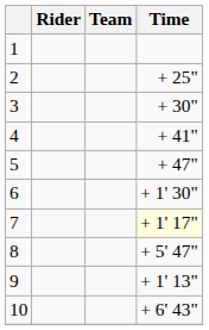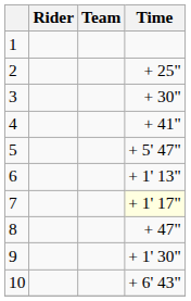5 | Time: + 47" -> + 5' 47"
6 | Time: + 1' 30" -> + 1' 13"
8 | Time: + 5' 47" -> + 47"
9 | Time: + 1' 13" -> + 1' 30"
